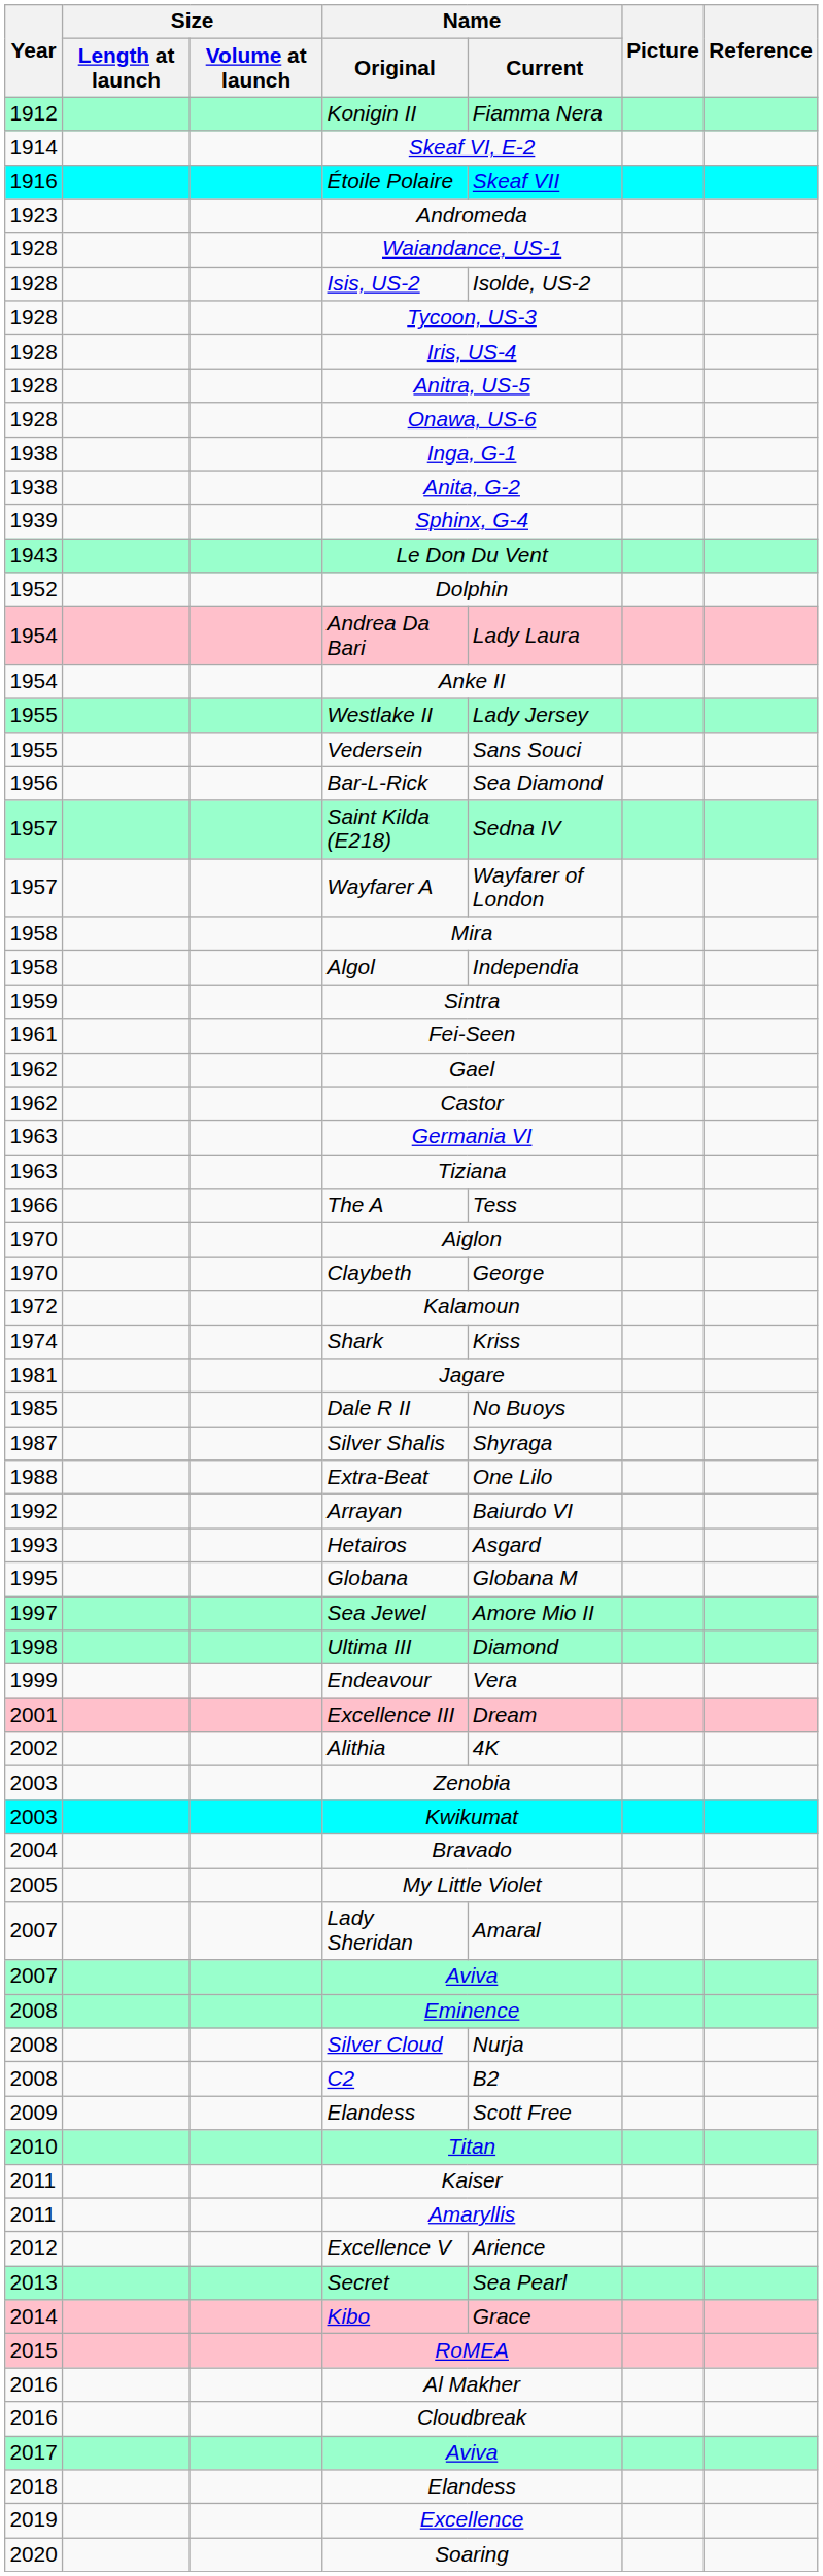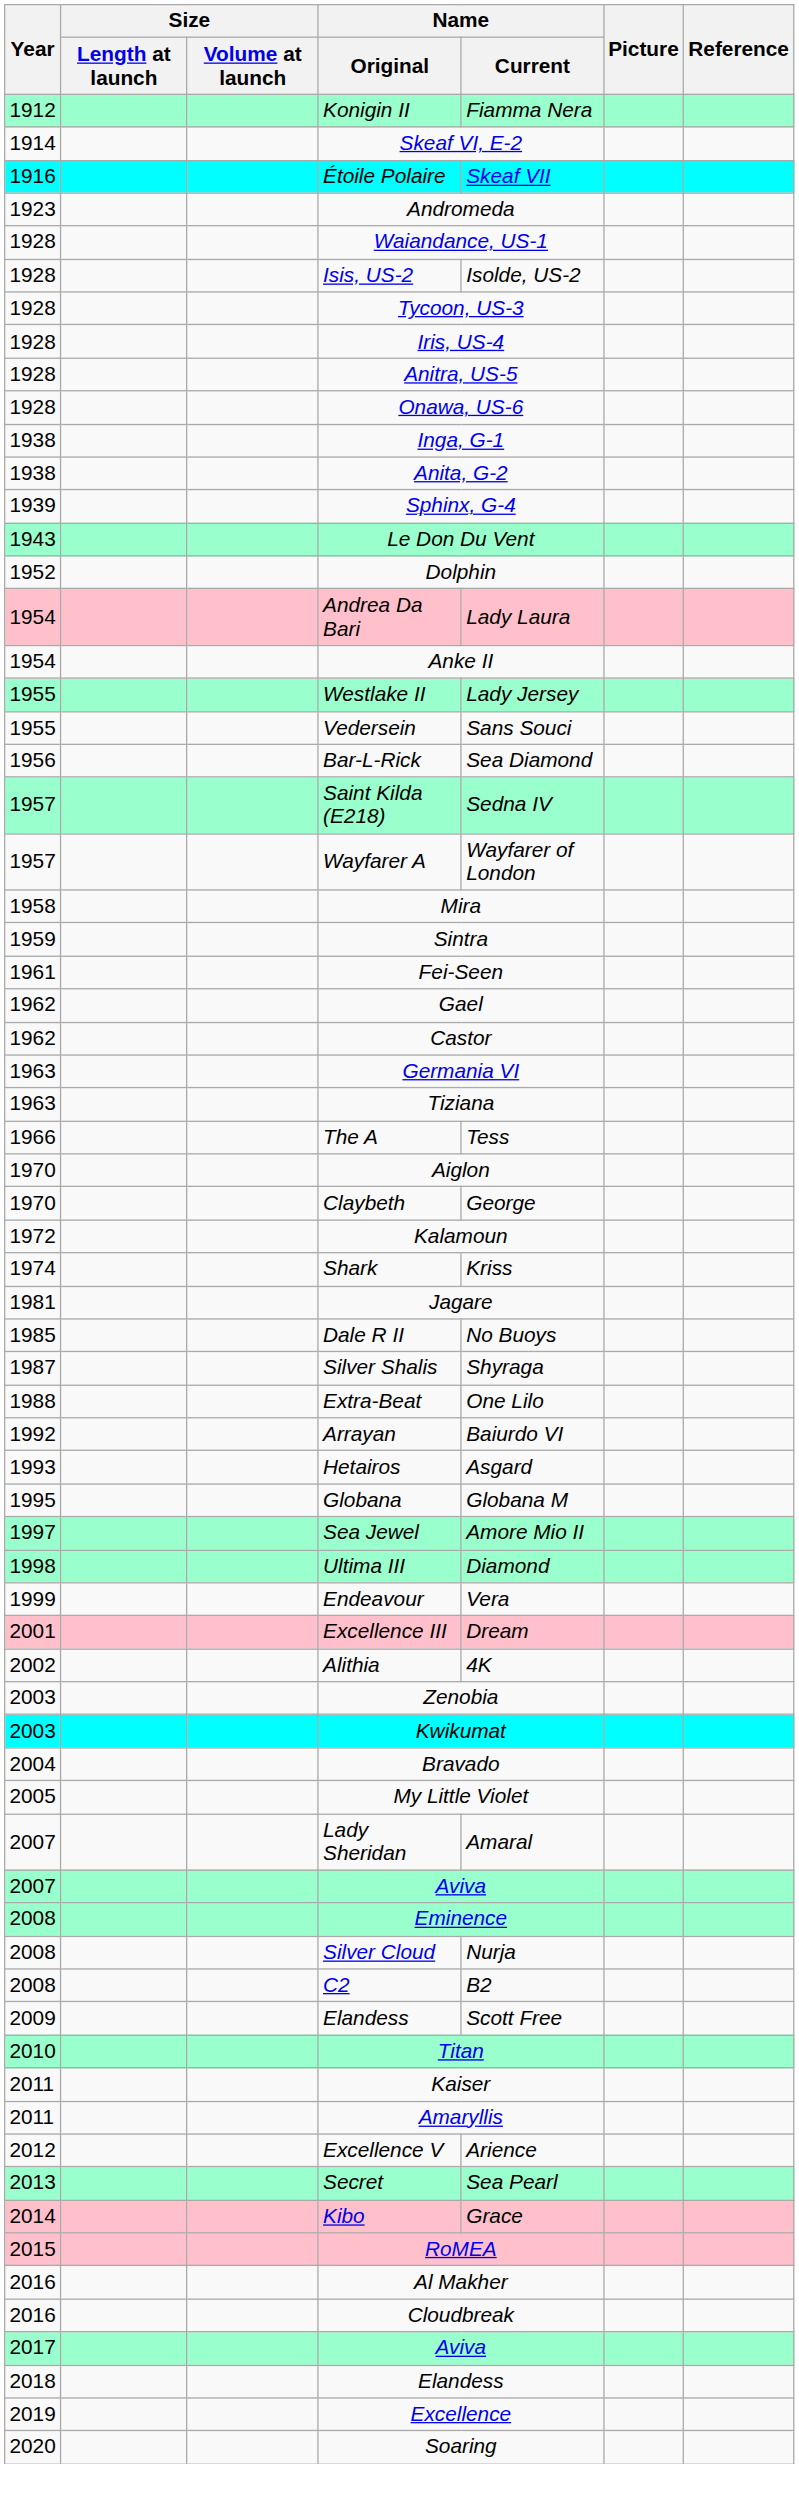- row: 1958 | Algol | Independia
